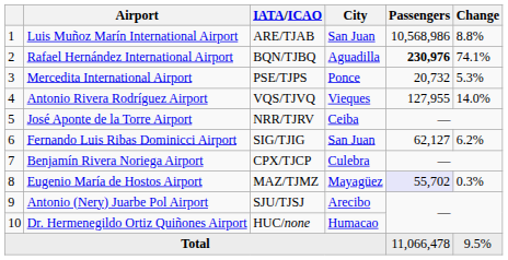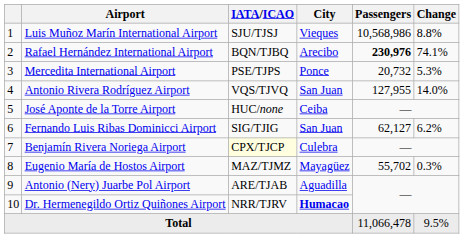Luis Muñoz Marín International Airport | IATA/ICAO: ARE/TJAB -> SJU/TJSJ
Luis Muñoz Marín International Airport | City: San Juan -> Vieques
Rafael Hernández International Airport | City: Aguadilla -> Arecibo
Antonio Rivera Rodríguez Airport | City: Vieques -> San Juan
José Aponte de la Torre Airport | IATA/ICAO: NRR/TJRV -> HUC/none
Benjamín Rivera Noriega Airport | IATA/ICAO: no background -> lightyellow background
Eugenio María de Hostos Airport | Passengers: lavender background -> no background
Antonio (Nery) Juarbe Pol Airport | IATA/ICAO: SJU/TJSJ -> ARE/TJAB
Antonio (Nery) Juarbe Pol Airport | City: Arecibo -> Aguadilla
Dr. Hermenegildo Ortiz Quiñones Airport | IATA/ICAO: HUC/none -> NRR/TJRV
Dr. Hermenegildo Ortiz Quiñones Airport | City: normal -> bold
